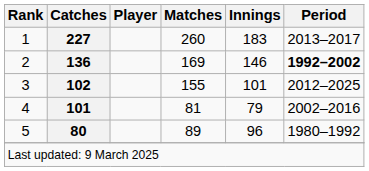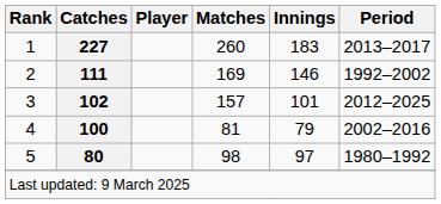2 | Catches: 136 -> 111
2 | Period: bold -> normal
3 | Matches: 155 -> 157
4 | Catches: 101 -> 100
5 | Matches: 89 -> 98
5 | Innings: 96 -> 97
